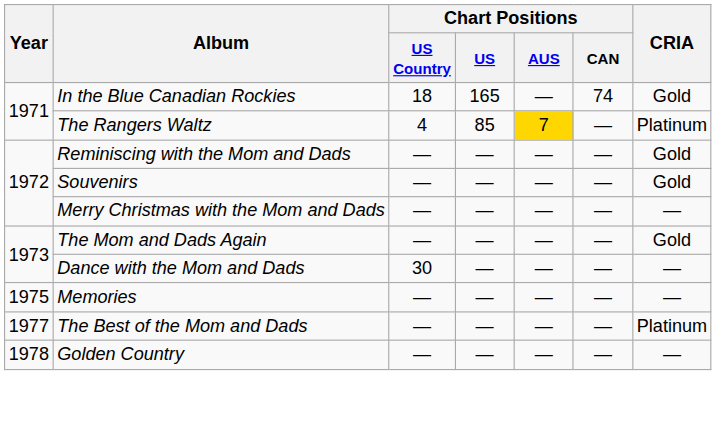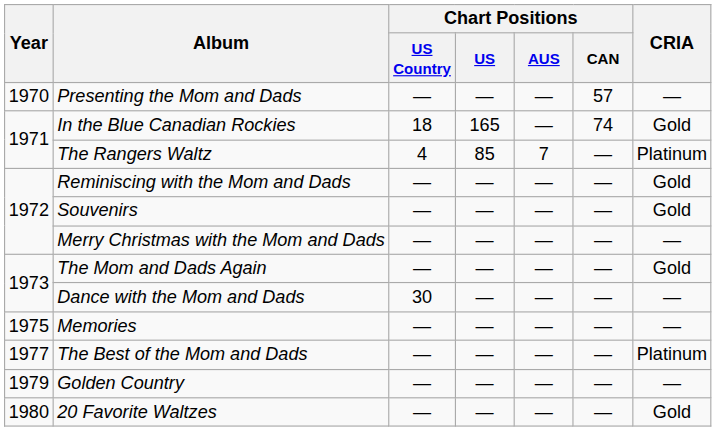+ row: 1970 | Presenting the Mom and Dads | — | — | — | 57 | —
The Rangers Waltz | Chart Positions / AUS: gold background -> no background
Golden Country | Year: 1978 -> 1979
+ row: 1980 | 20 Favorite Waltzes | — | — | — | — | Gold
